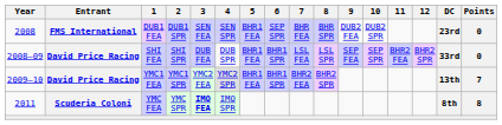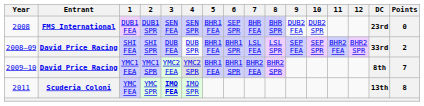SHI FEA | Points: 0 -> 2
YMC1 FEA | DC: 13th -> 8th
YMC FEA | DC: 8th -> 13th
